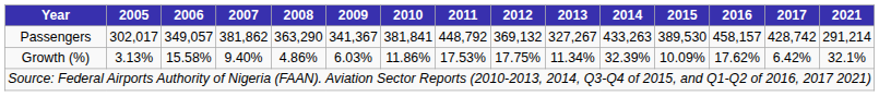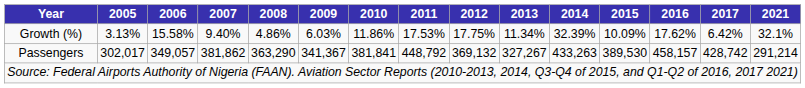rows swapped: Passengers <-> Growth (%)
